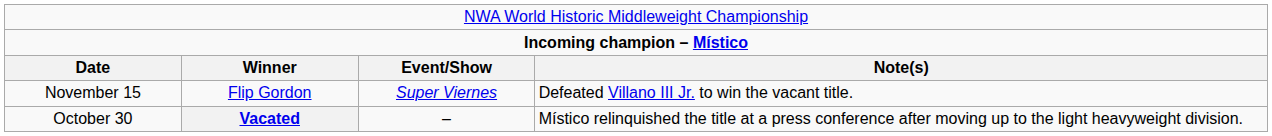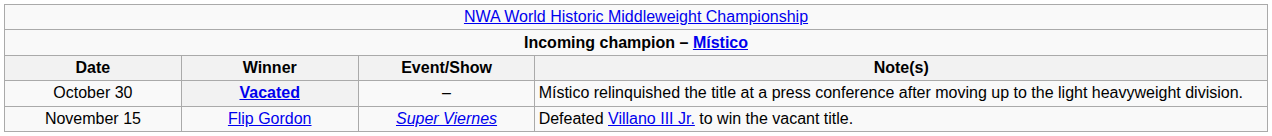rows swapped: October 30 <-> November 15
